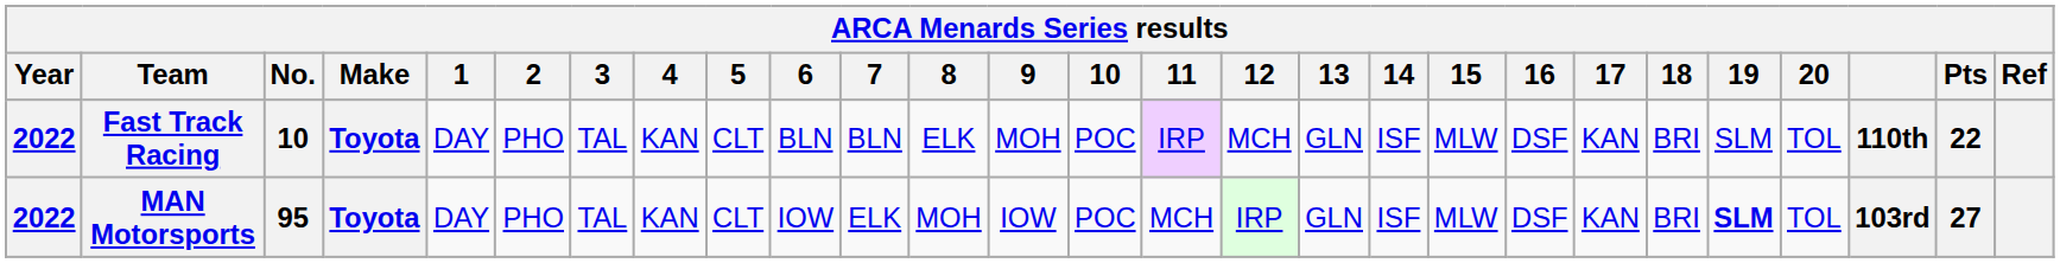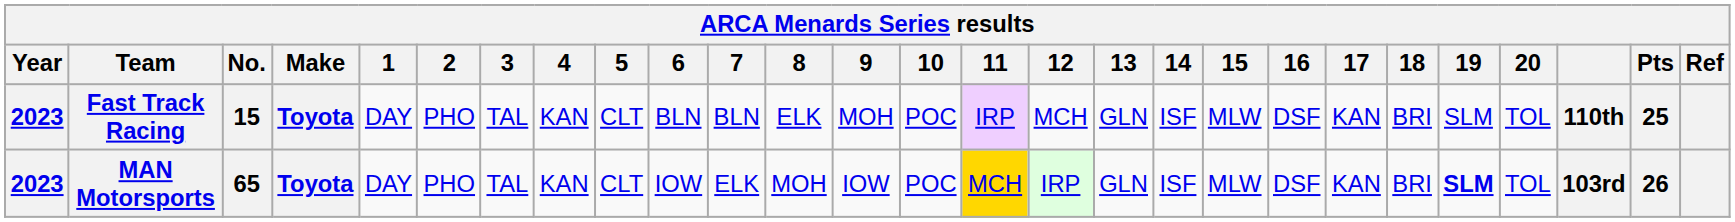Fast Track Racing | Year: 2022 -> 2023
Fast Track Racing | No.: 10 -> 15
Fast Track Racing | Pts: 22 -> 25
MAN Motorsports | Year: 2022 -> 2023
MAN Motorsports | No.: 95 -> 65
MAN Motorsports | 11: no background -> gold background
MAN Motorsports | Pts: 27 -> 26
